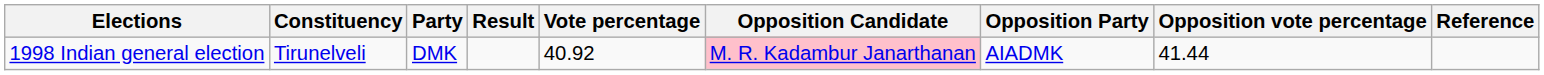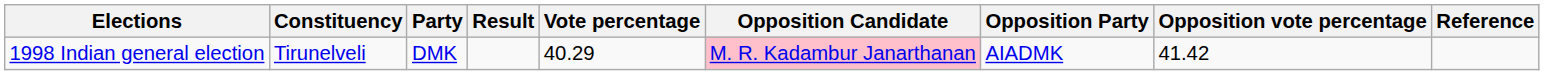1998 Indian general election | Vote percentage: 40.92 -> 40.29
1998 Indian general election | Opposition vote percentage: 41.44 -> 41.42
